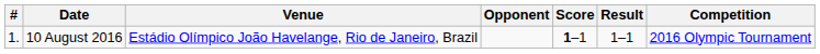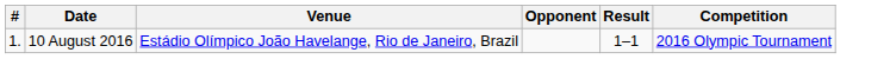- column: Score | 1–1
